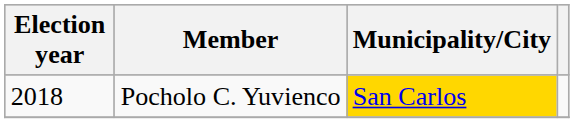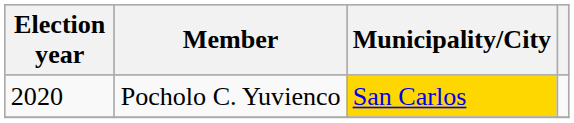Pocholo C. Yuvienco | Election year: 2018 -> 2020
